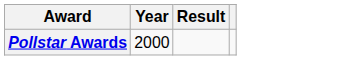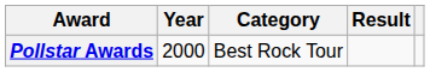+ column: Category | Best Rock Tour
